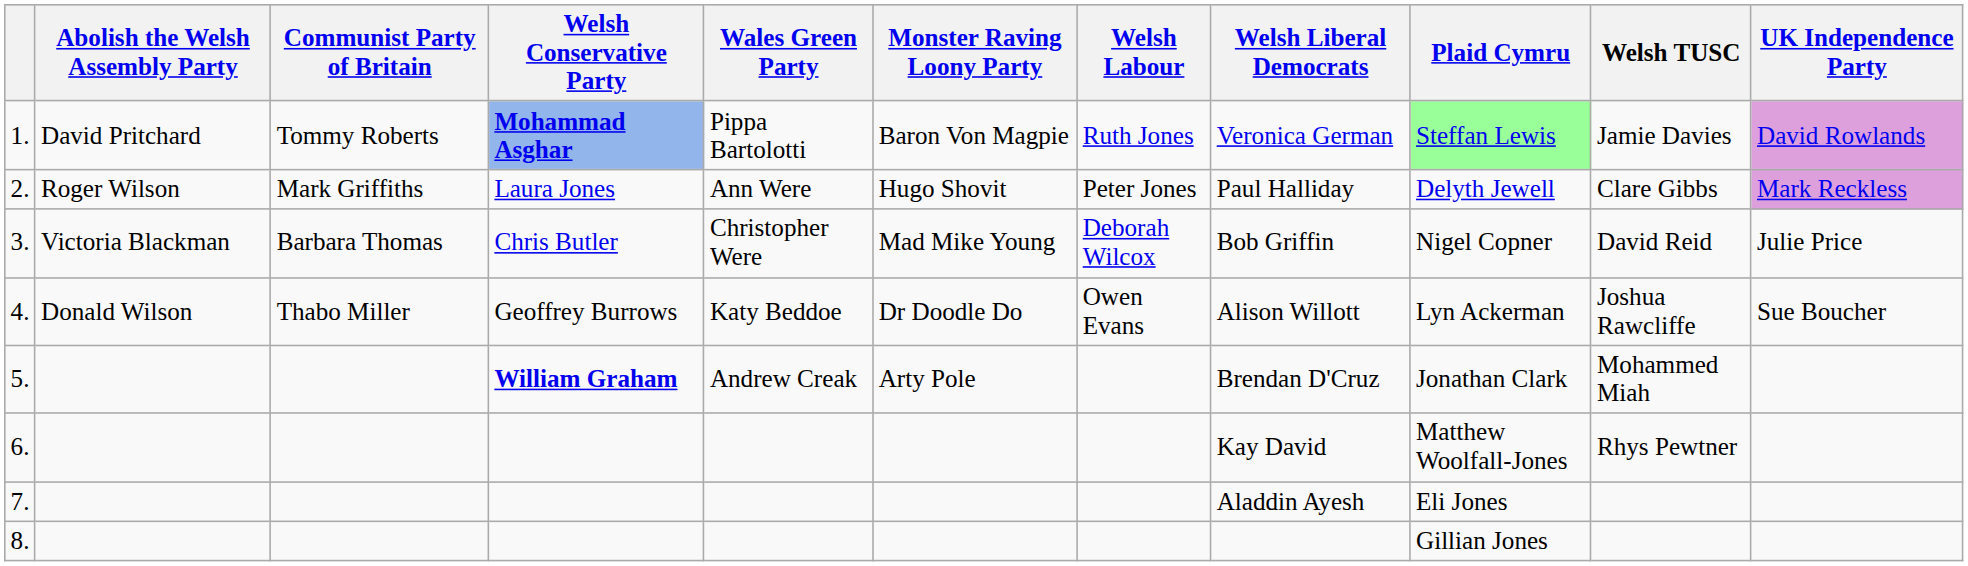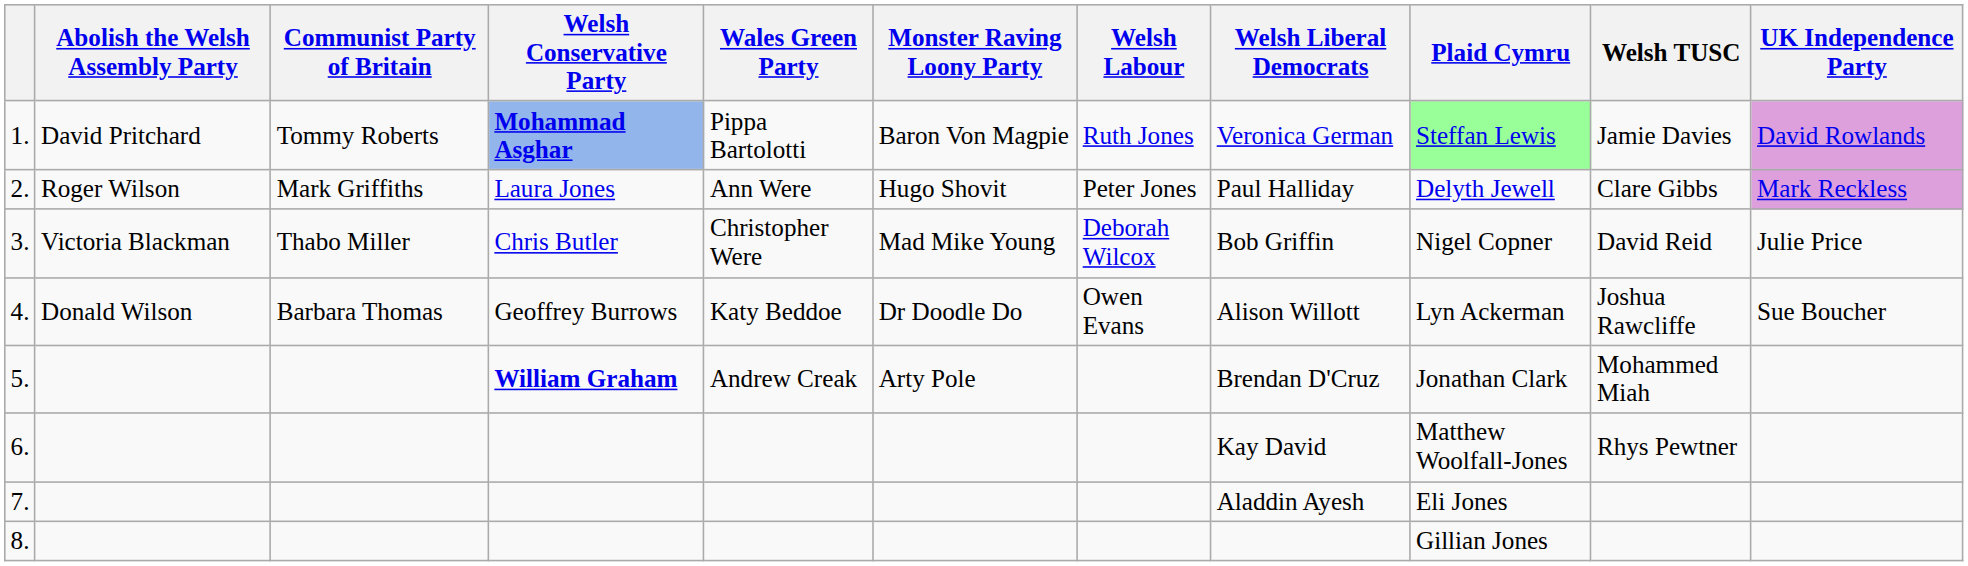3. | Communist Party of Britain: Barbara Thomas -> Thabo Miller
4. | Communist Party of Britain: Thabo Miller -> Barbara Thomas
